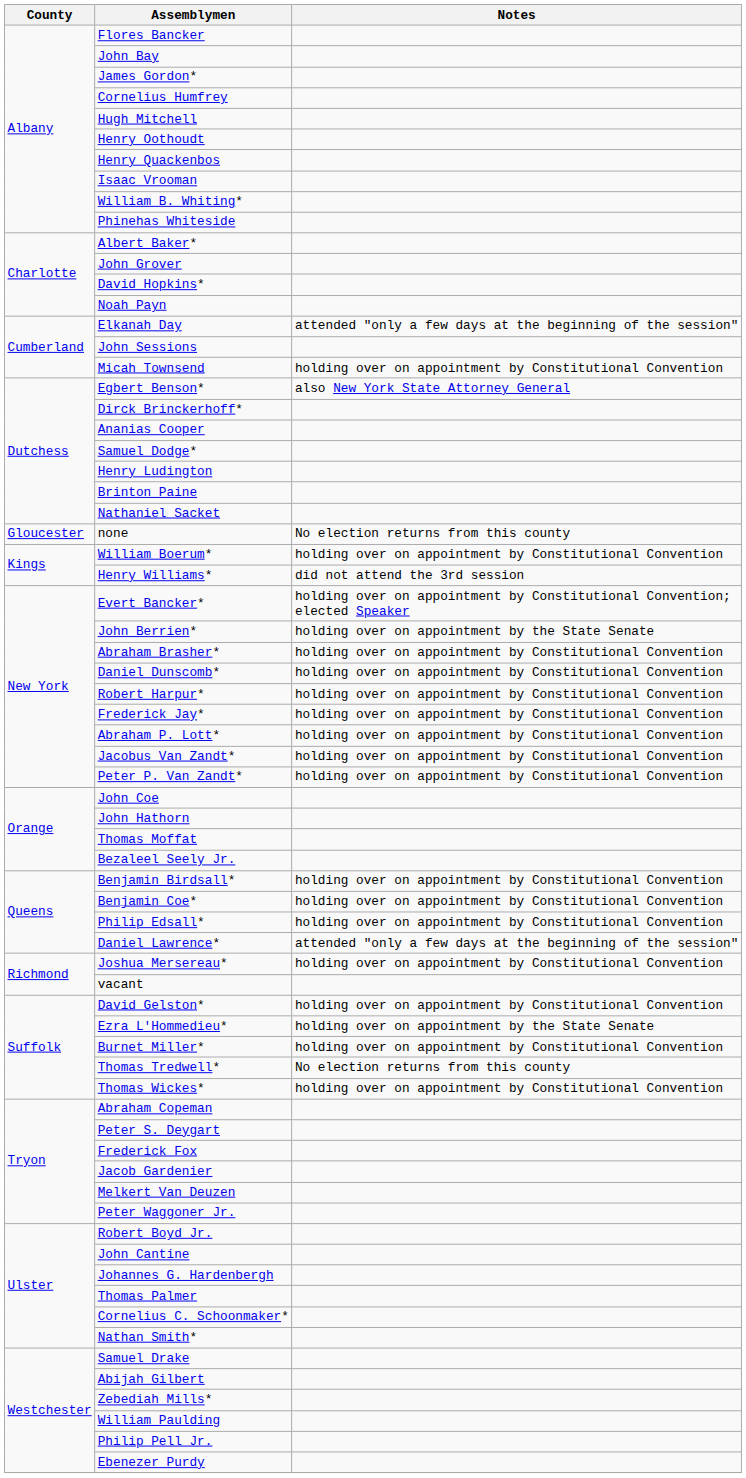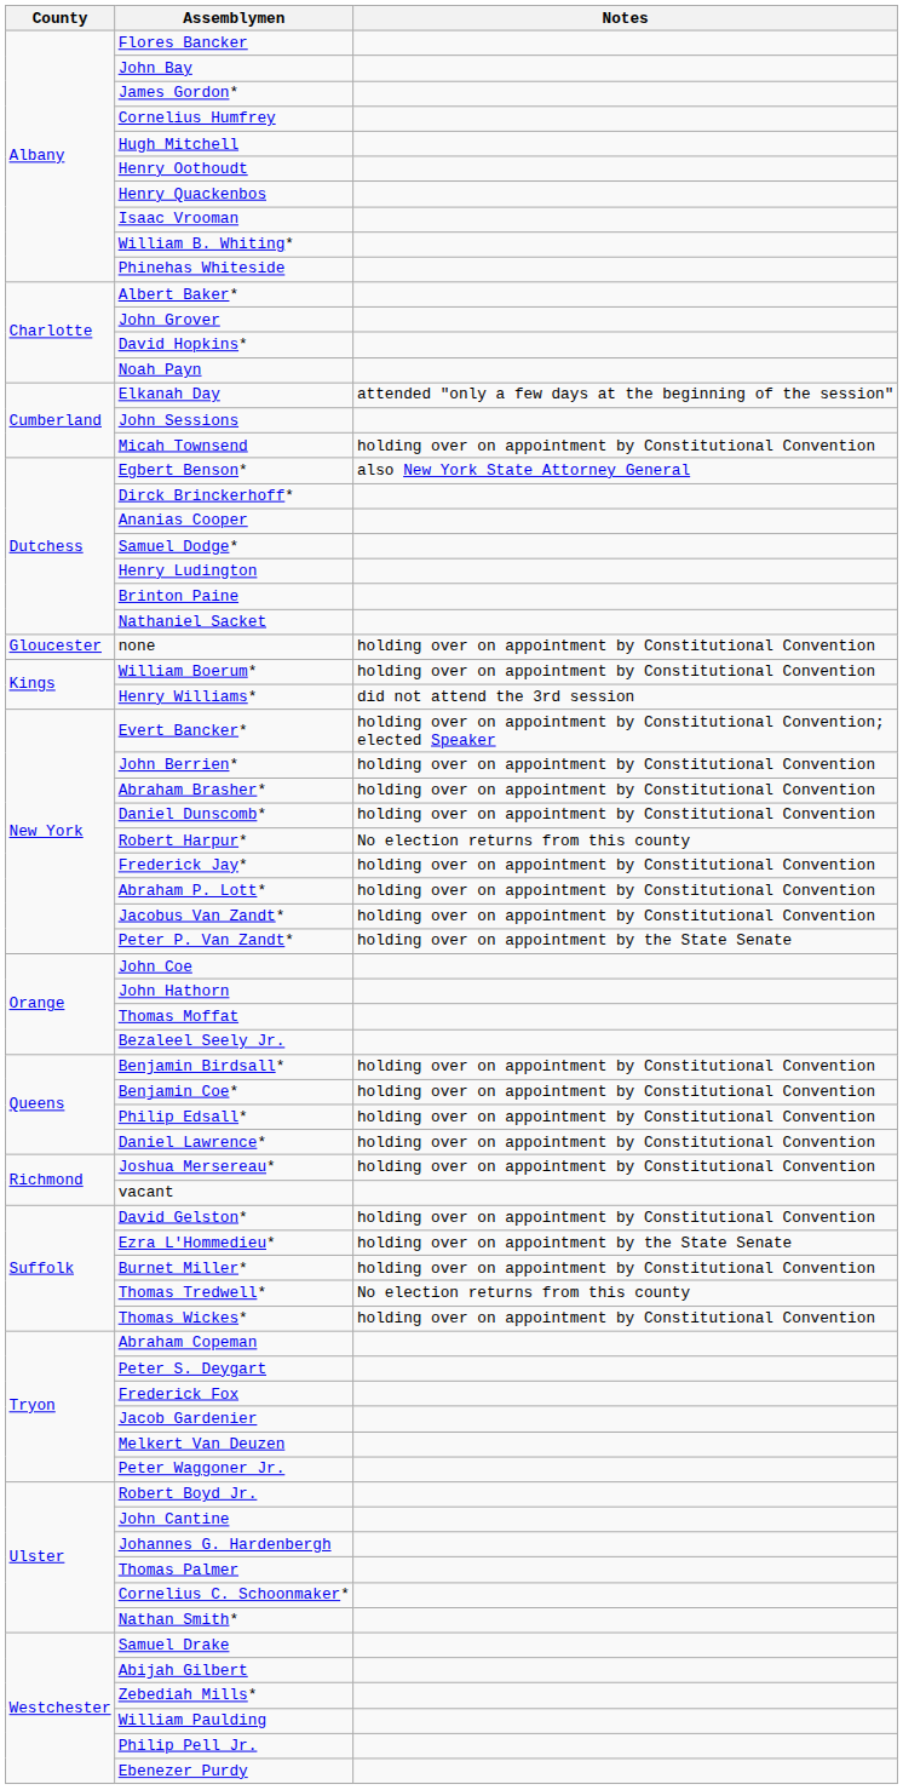none | Notes: No election returns from this county -> holding over on appointment by Constitutional Convention
John Berrien* | Notes: holding over on appointment by the State Senate -> holding over on appointment by Constitutional Convention
Robert Harpur* | Notes: holding over on appointment by Constitutional Convention -> No election returns from this county
Peter P. Van Zandt* | Notes: holding over on appointment by Constitutional Convention -> holding over on appointment by the State Senate
Daniel Lawrence* | Notes: attended "only a few days at the beginning of the session" -> holding over on appointment by Constitutional Convention
